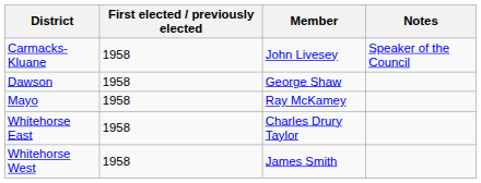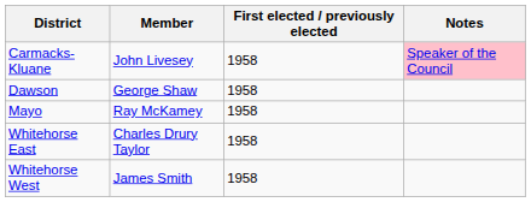columns swapped: Member <-> First elected / previously elected
Carmacks-Kluane | Notes: no background -> pink background
